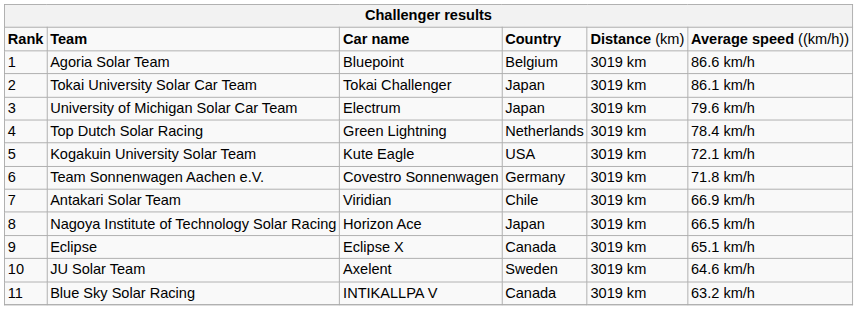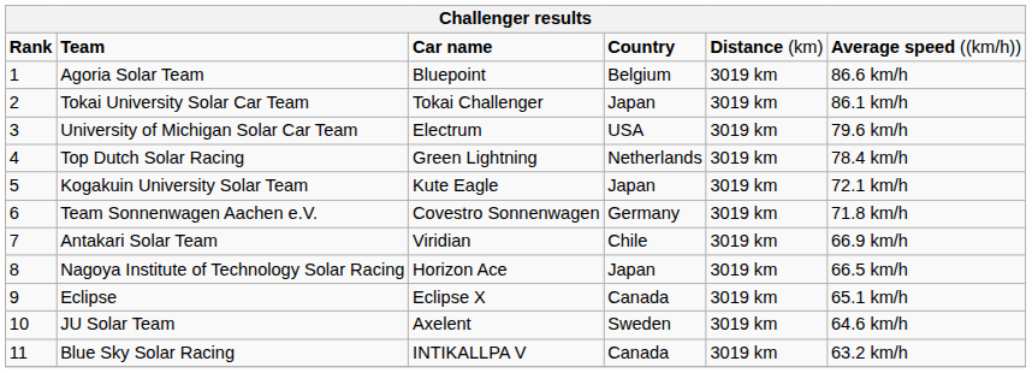University of Michigan Solar Car Team | column 4: Japan -> USA
Kogakuin University Solar Team | column 4: USA -> Japan
